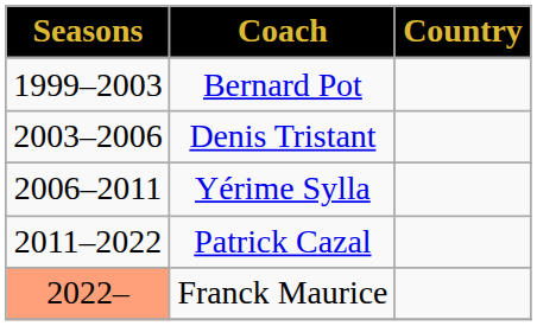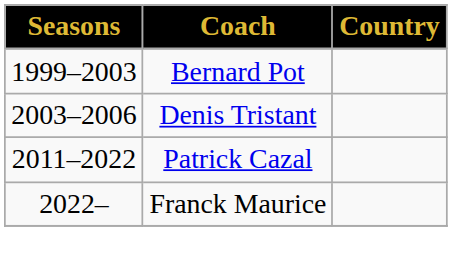- row: 2006–2011 | Yérime Sylla
Franck Maurice | Seasons: lightsalmon background -> no background
